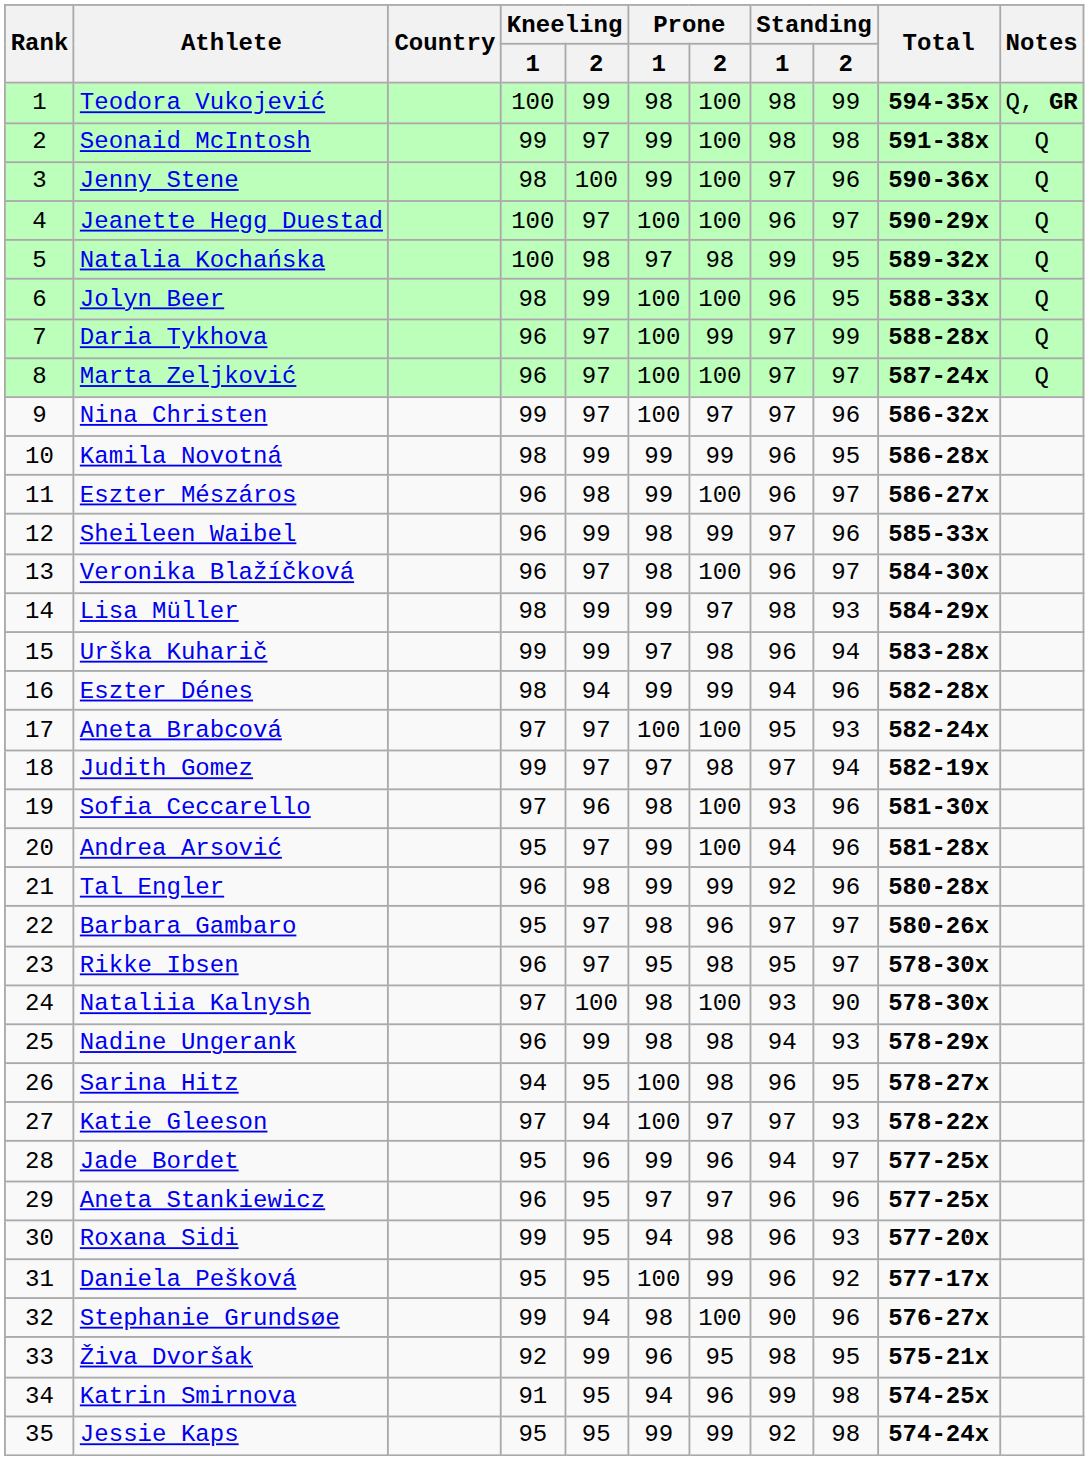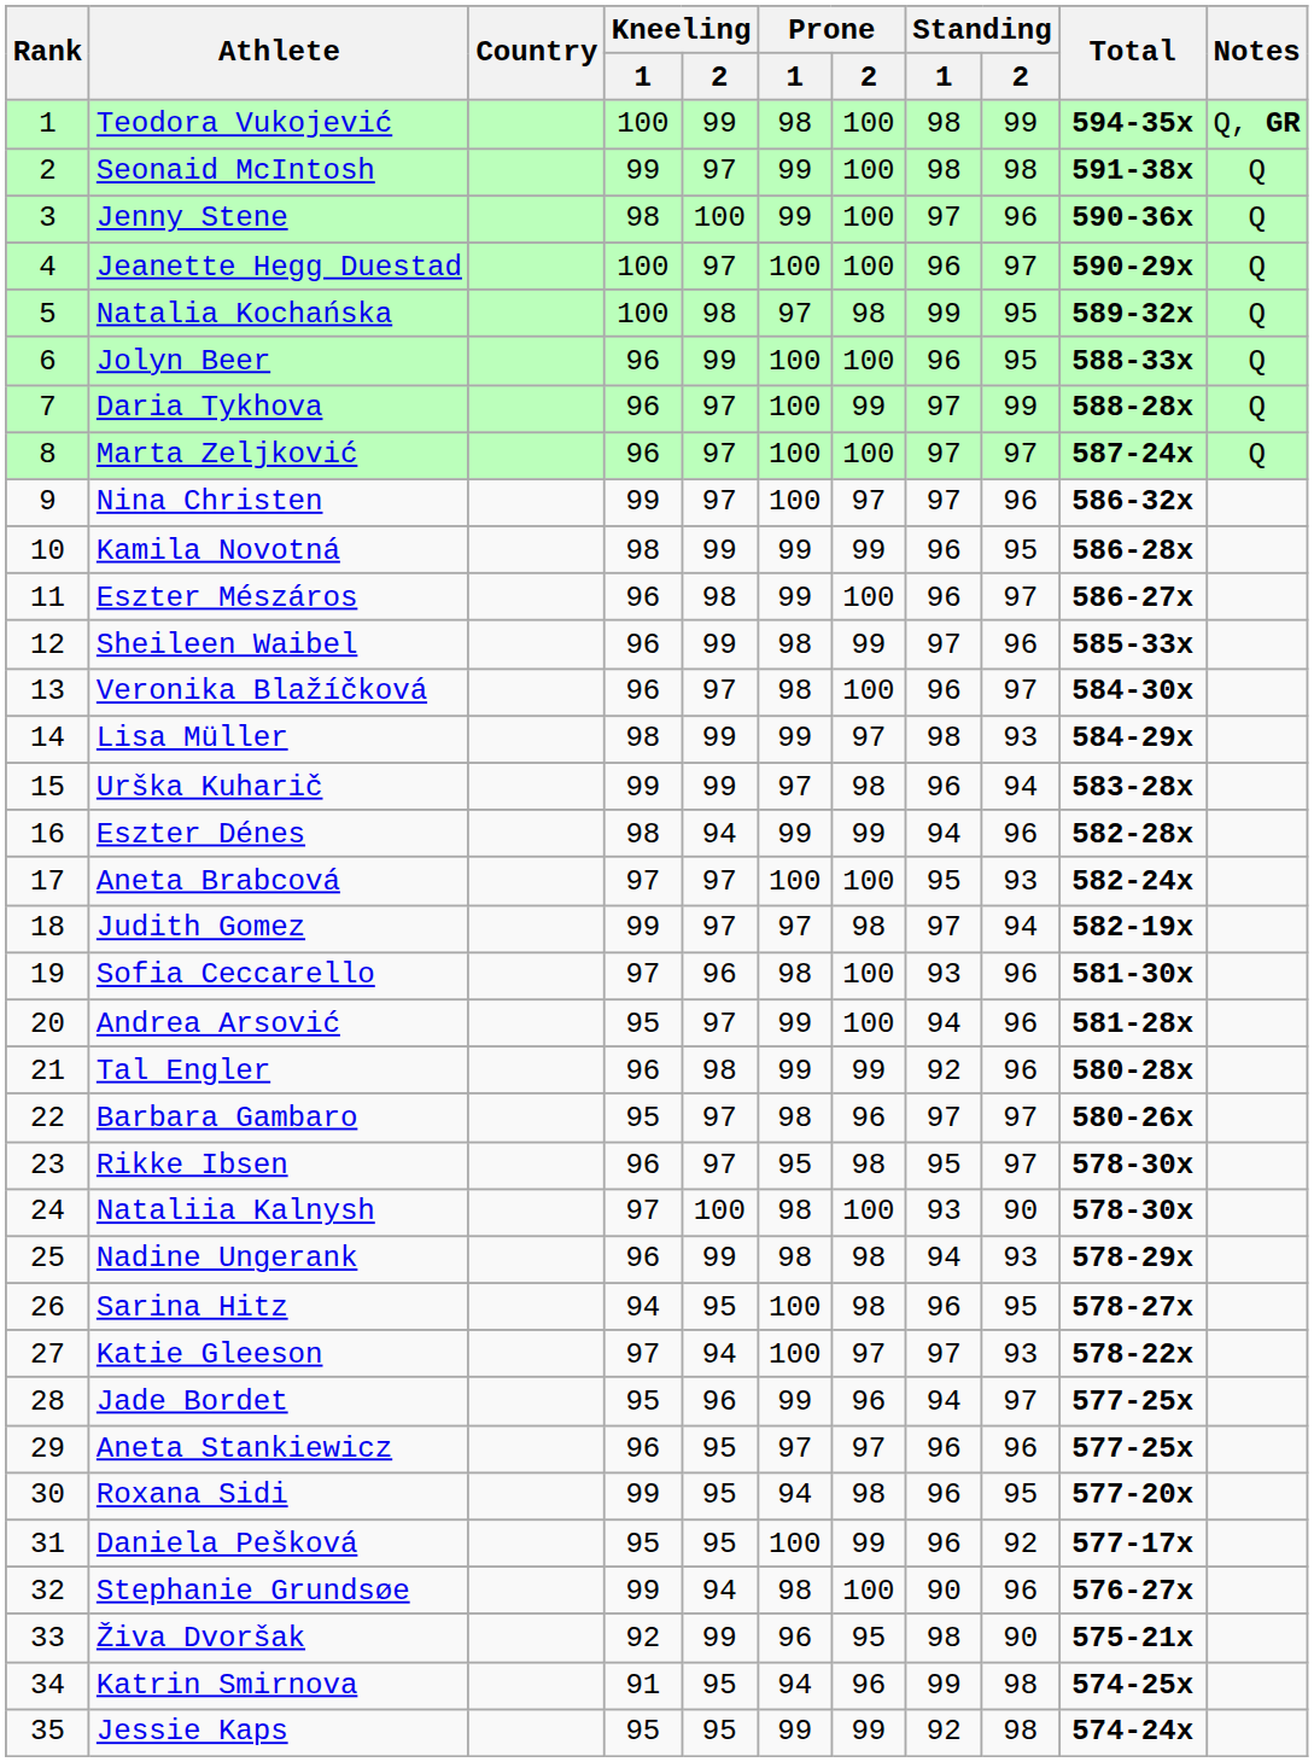Jolyn Beer | Kneeling / 1: 98 -> 96
Roxana Sidi | Standing / 2: 93 -> 95
Živa Dvoršak | Standing / 2: 95 -> 90
